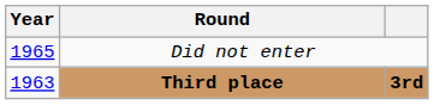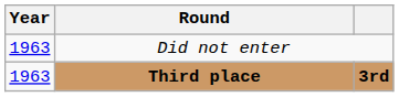Did not enter | Year: 1965 -> 1963
